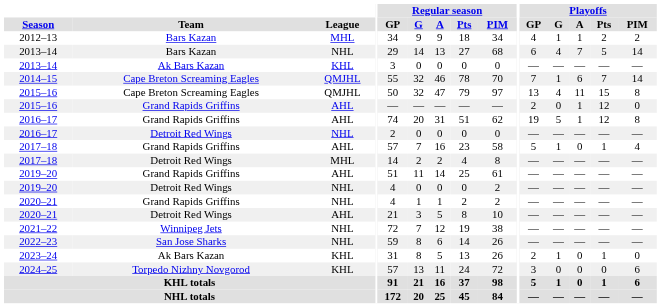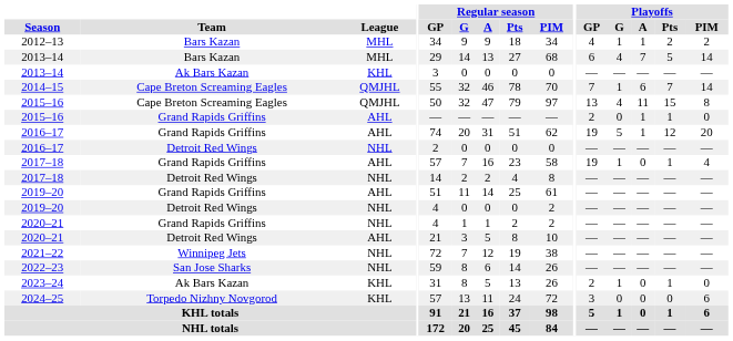2013–14 / Bars Kazan | League: NHL -> MHL
2015–16 / Grand Rapids Griffins | Playoffs / Pts: 12 -> 1
2016–17 / Grand Rapids Griffins | Playoffs / PIM: 8 -> 20
2017–18 / Grand Rapids Griffins | Playoffs / GP: 5 -> 19
2017–18 / Detroit Red Wings | League: MHL -> NHL
